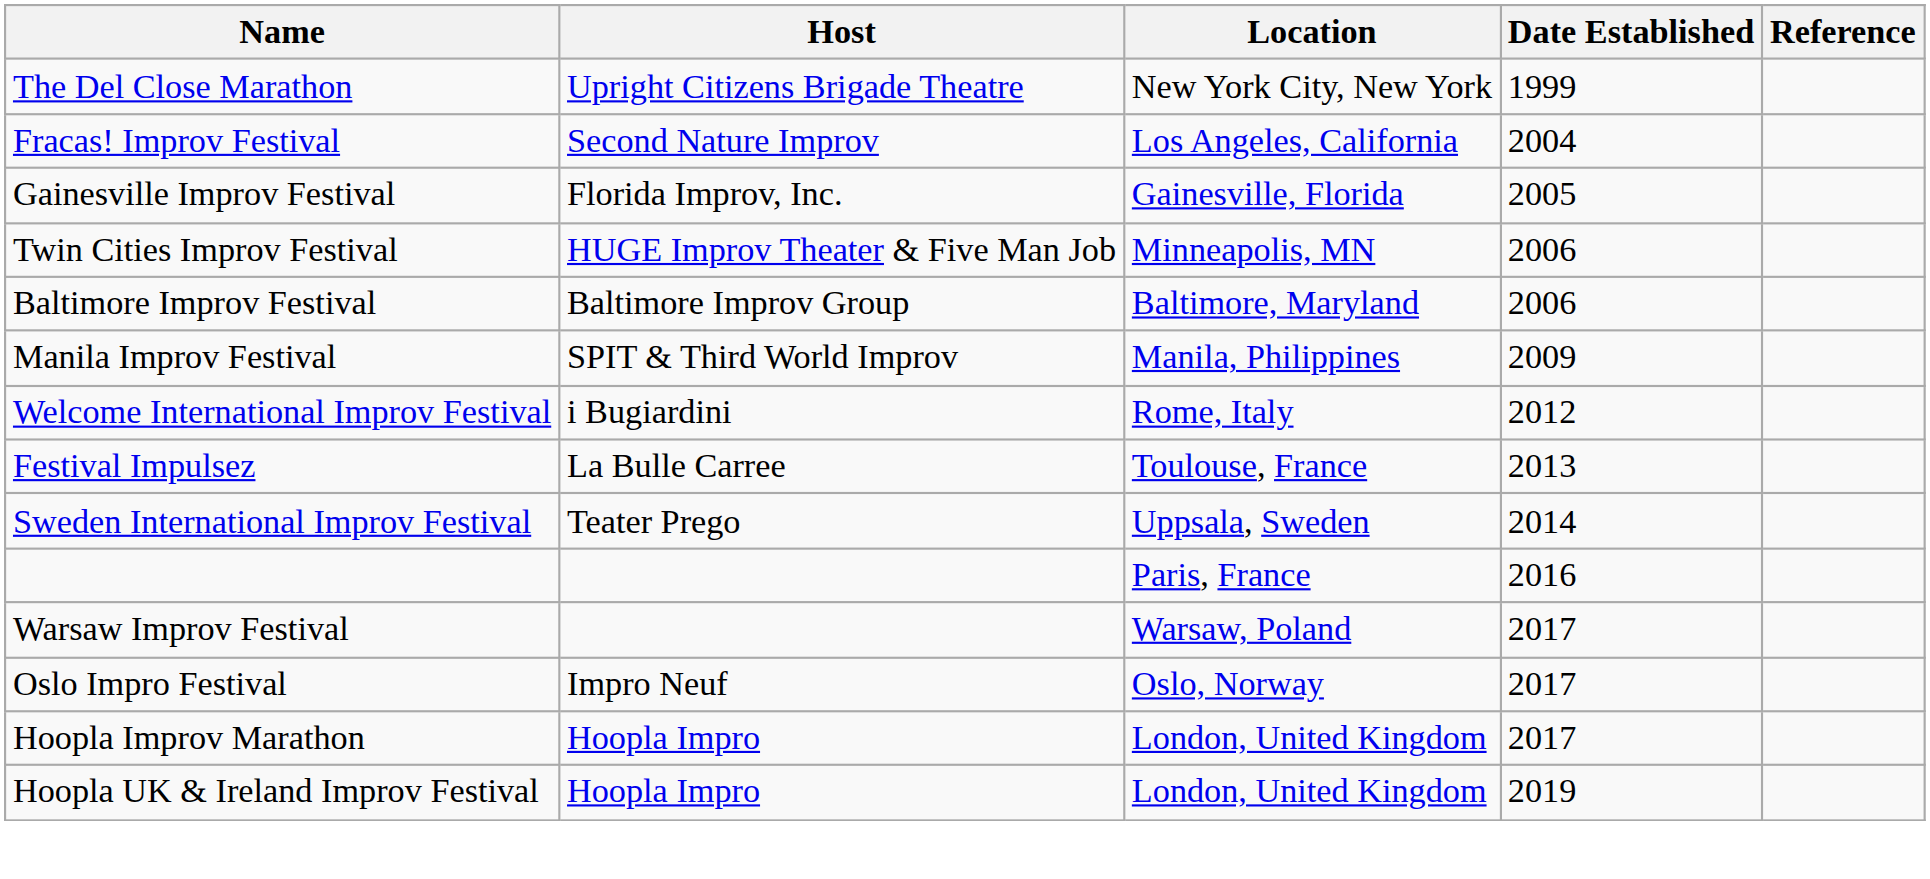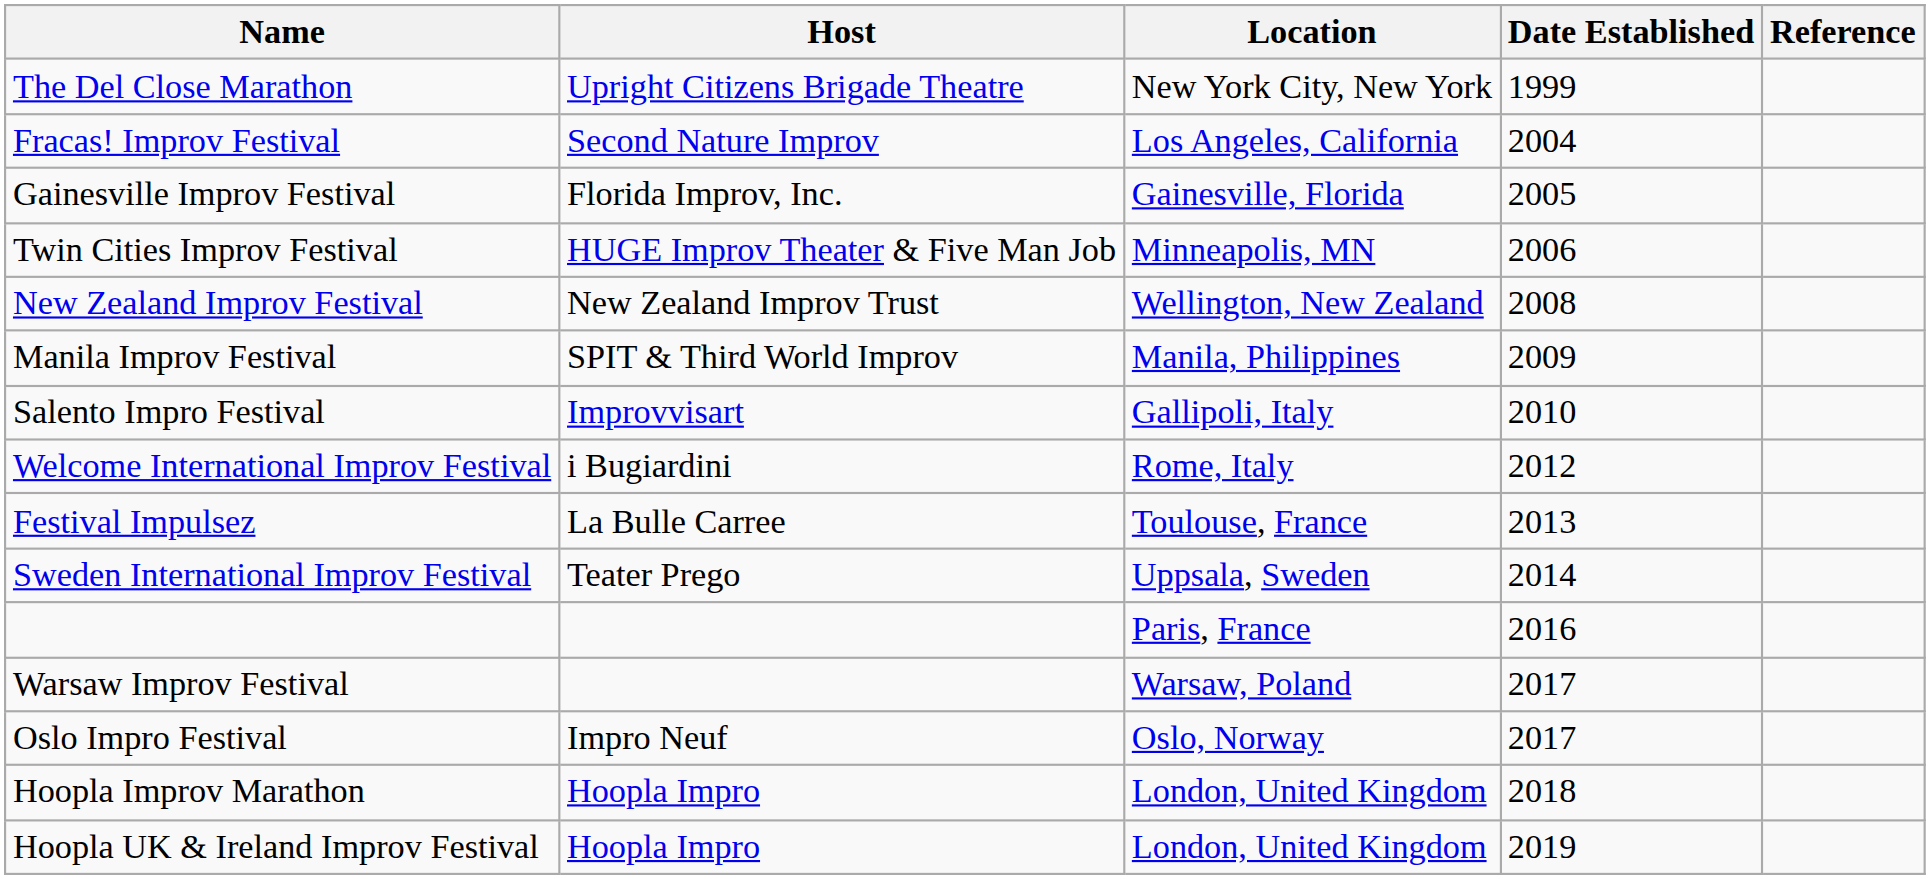- row: Baltimore Improv Festival | Baltimore Improv Group | Baltimore, Maryland | 2006
+ row: New Zealand Improv Festival | New Zealand Improv Trust | Wellington, New Zealand | 2008
+ row: Salento Impro Festival | Improvvisart | Gallipoli, Italy | 2010
Hoopla Improv Marathon | Date Established: 2017 -> 2018
